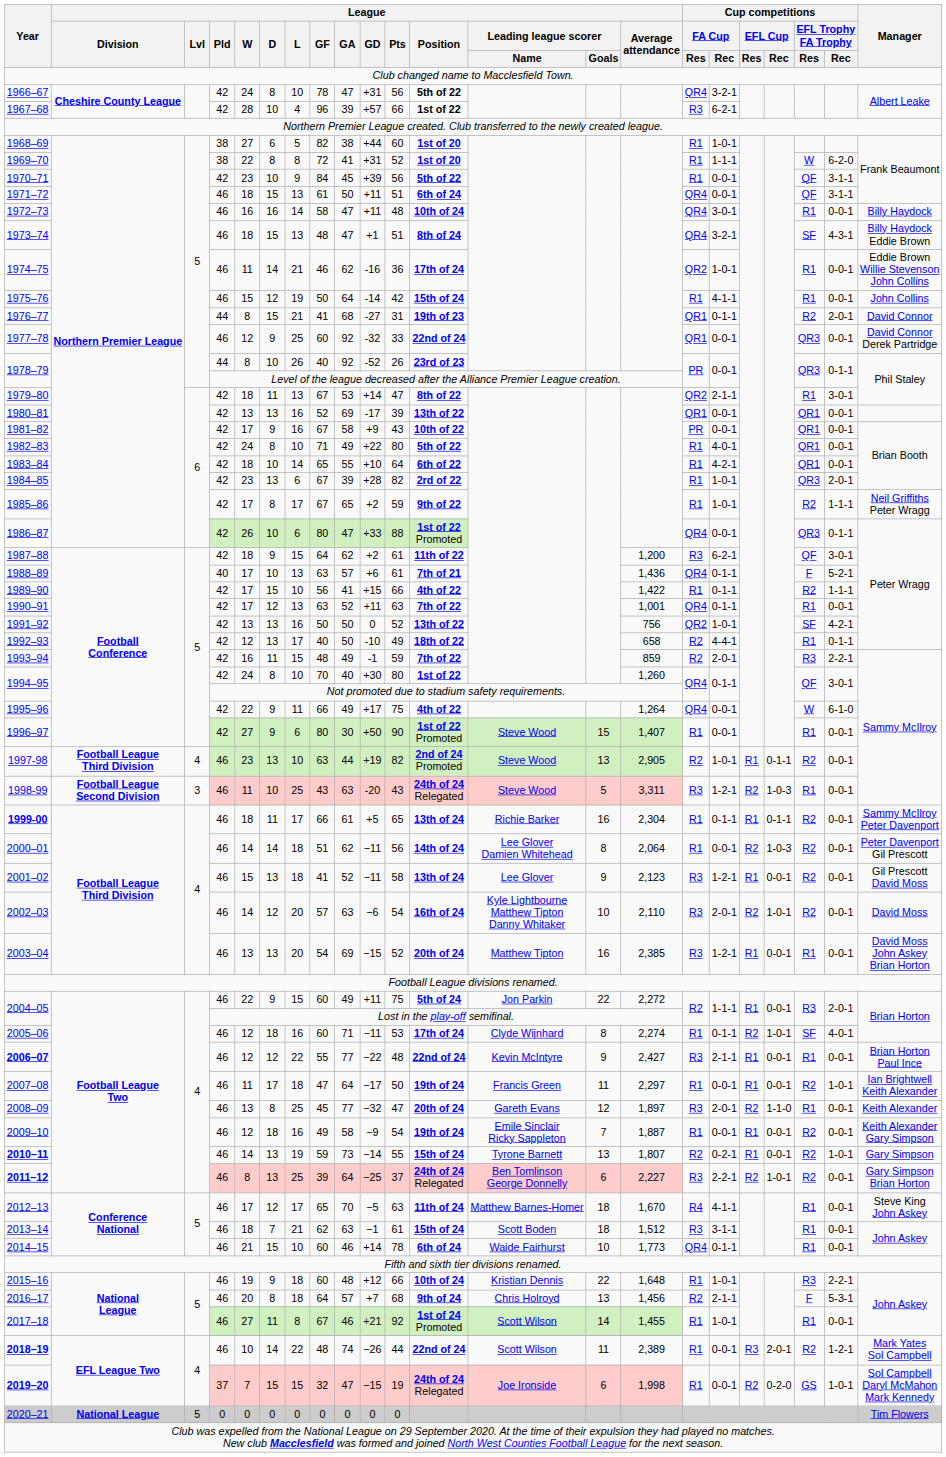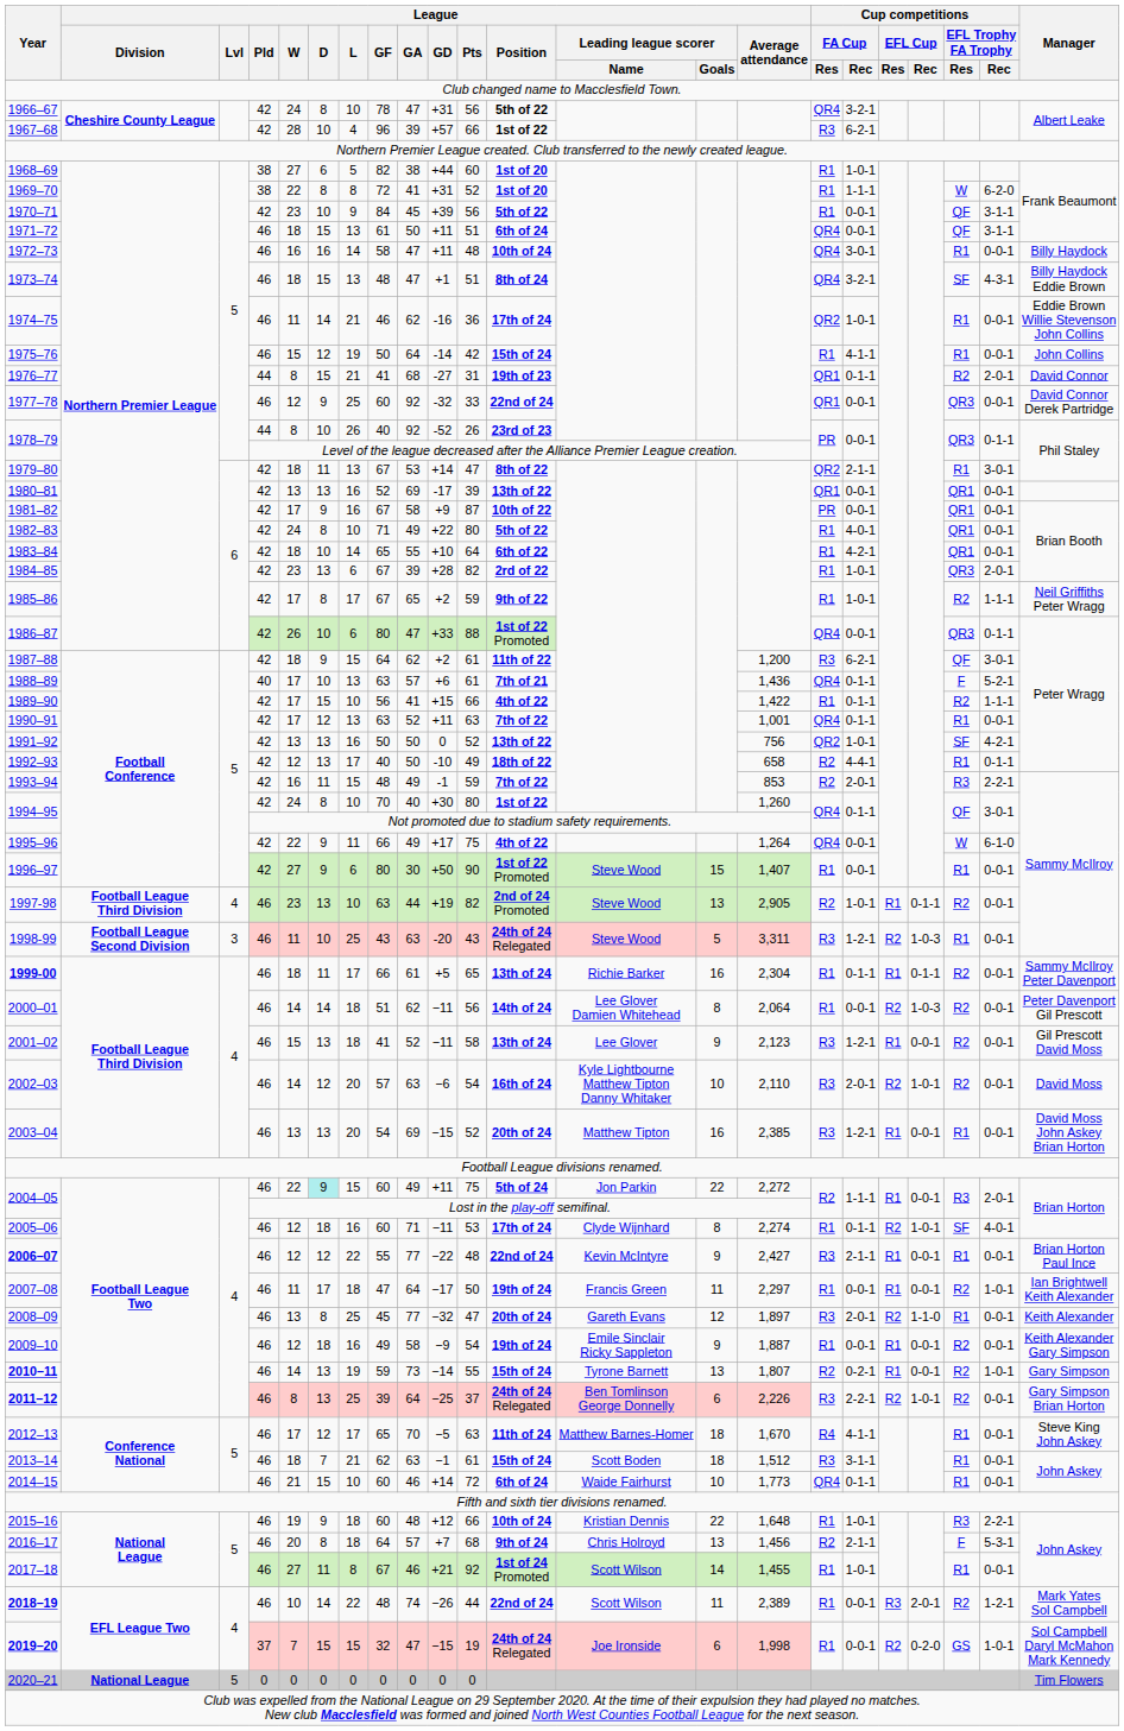1981–82 | League / Pts: 43 -> 87
1993–94 | League / Average attendance: 859 -> 853
2004–05 / 46 | League / D: no background -> paleturquoise background
2009–10 | League / Leading league scorer / Goals: 7 -> 9
2011–12 | League / Average attendance: 2,227 -> 2,226
2014–15 | League / Pts: 78 -> 72
